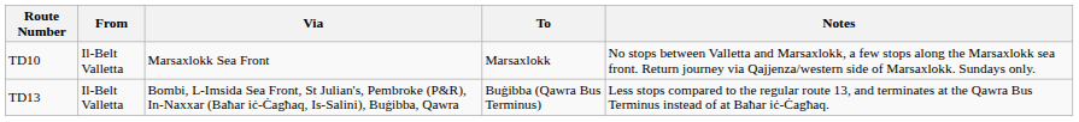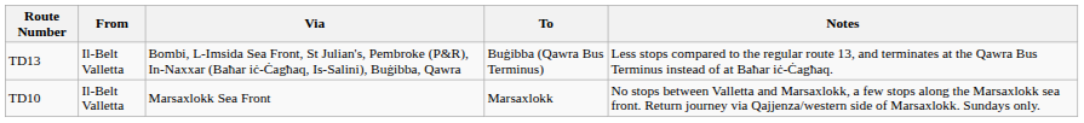rows swapped: TD10 <-> TD13
